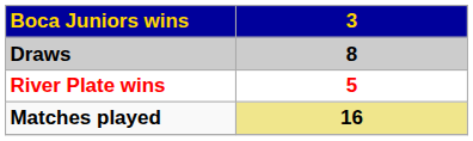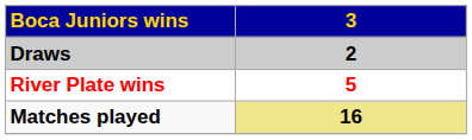Draws | 3: 8 -> 2
